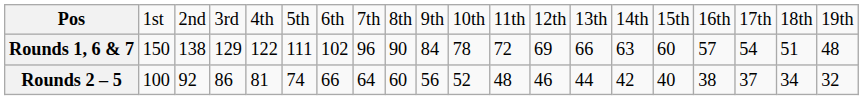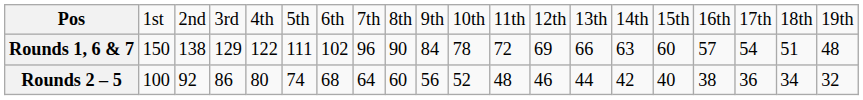Rounds 2 – 5 | column 5: 81 -> 80
Rounds 2 – 5 | column 7: 66 -> 68
Rounds 2 – 5 | column 18: 37 -> 36
